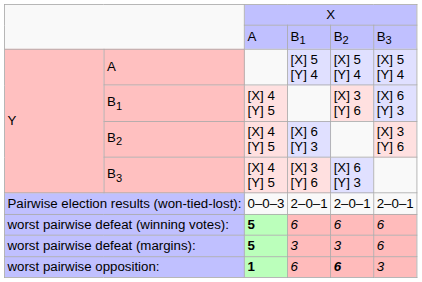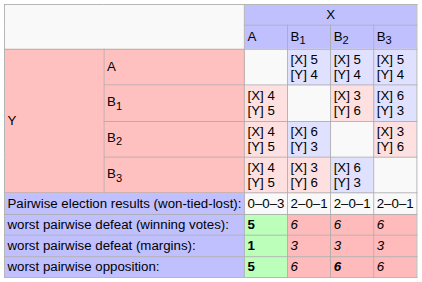worst pairwise defeat (margins): | column 3: 5 -> 1
worst pairwise defeat (margins): | column 6: 6 -> 3
worst pairwise opposition: | column 3: 1 -> 5
worst pairwise opposition: | column 6: 3 -> 6
